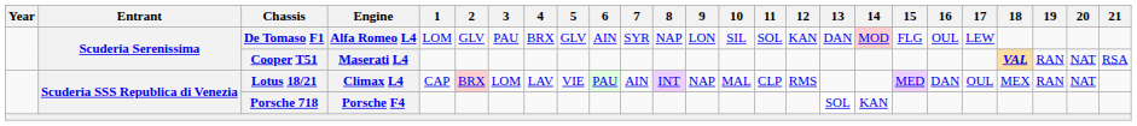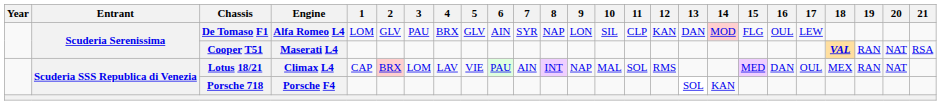De Tomaso F1 | 11: SOL -> CLP
Lotus 18/21 | 11: CLP -> SOL
